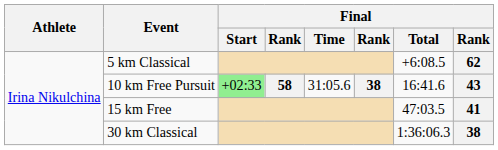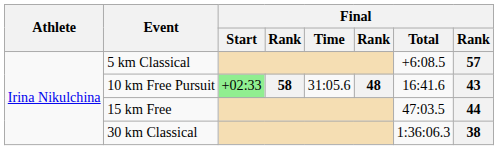5 km Classical | column 8: 62 -> 57
10 km Free Pursuit | column 6: 38 -> 48
15 km Free | column 8: 41 -> 44
